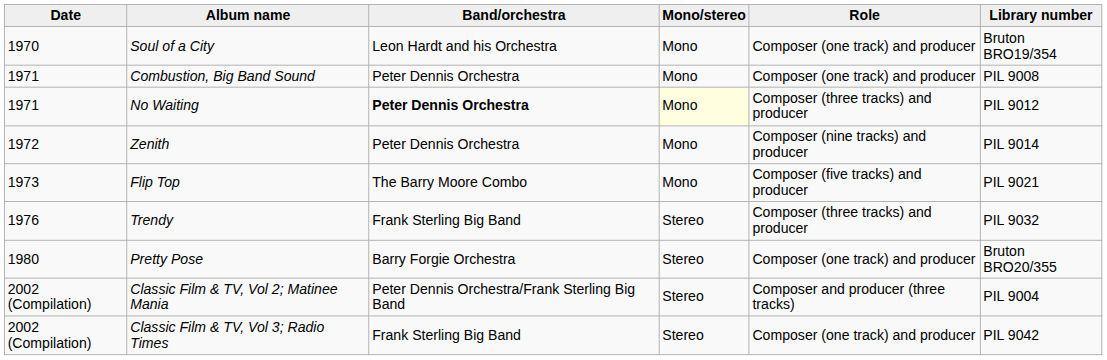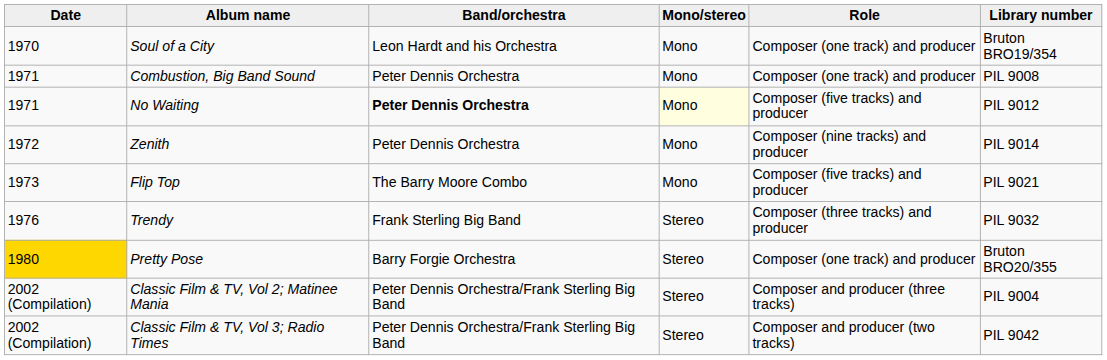No Waiting | Role: Composer (three tracks) and producer -> Composer (five tracks) and producer
Pretty Pose | Date: no background -> gold background
Classic Film & TV, Vol 3; Radio Times | Band/orchestra: Frank Sterling Big Band -> Peter Dennis Orchestra/Frank Sterling Big Band
Classic Film & TV, Vol 3; Radio Times | Role: Composer (one track) and producer -> Composer and producer (two tracks)
